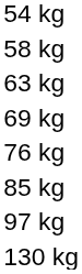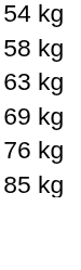- row: 97 kg
- row: 130 kg
